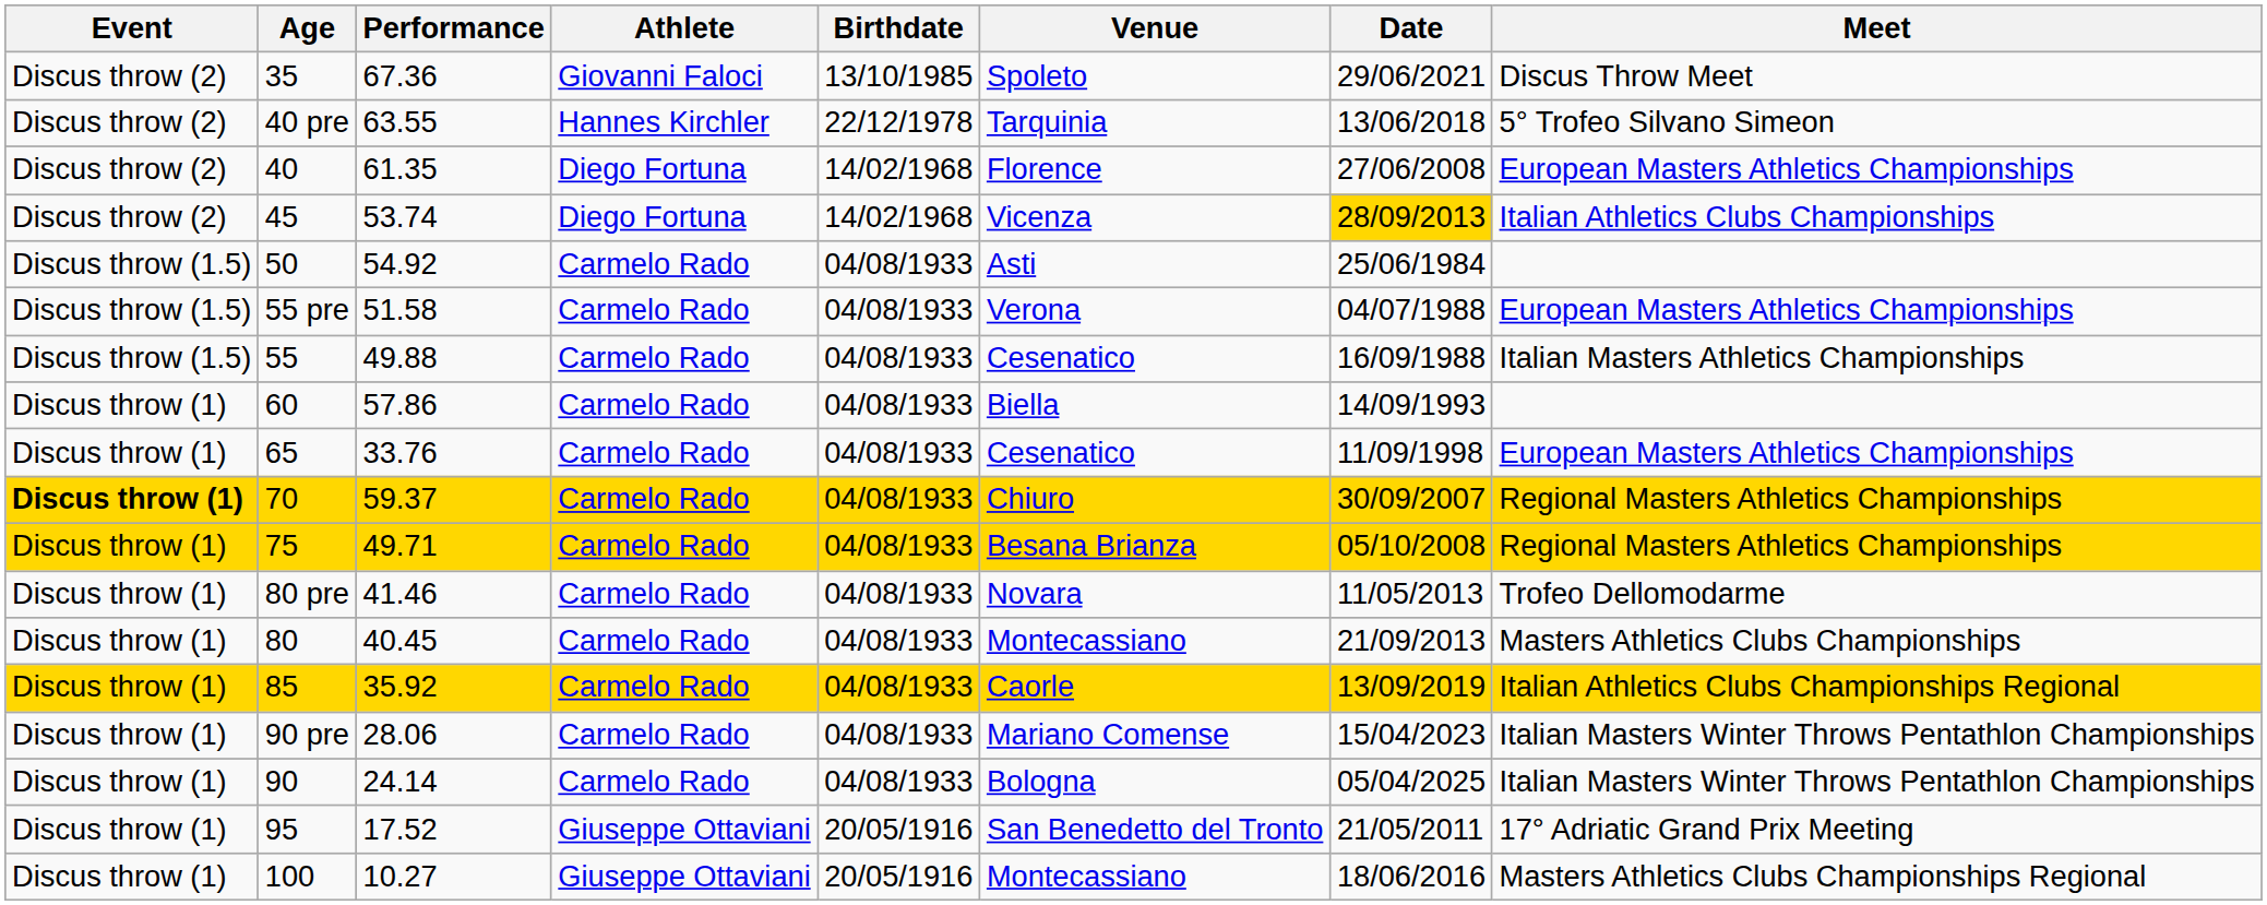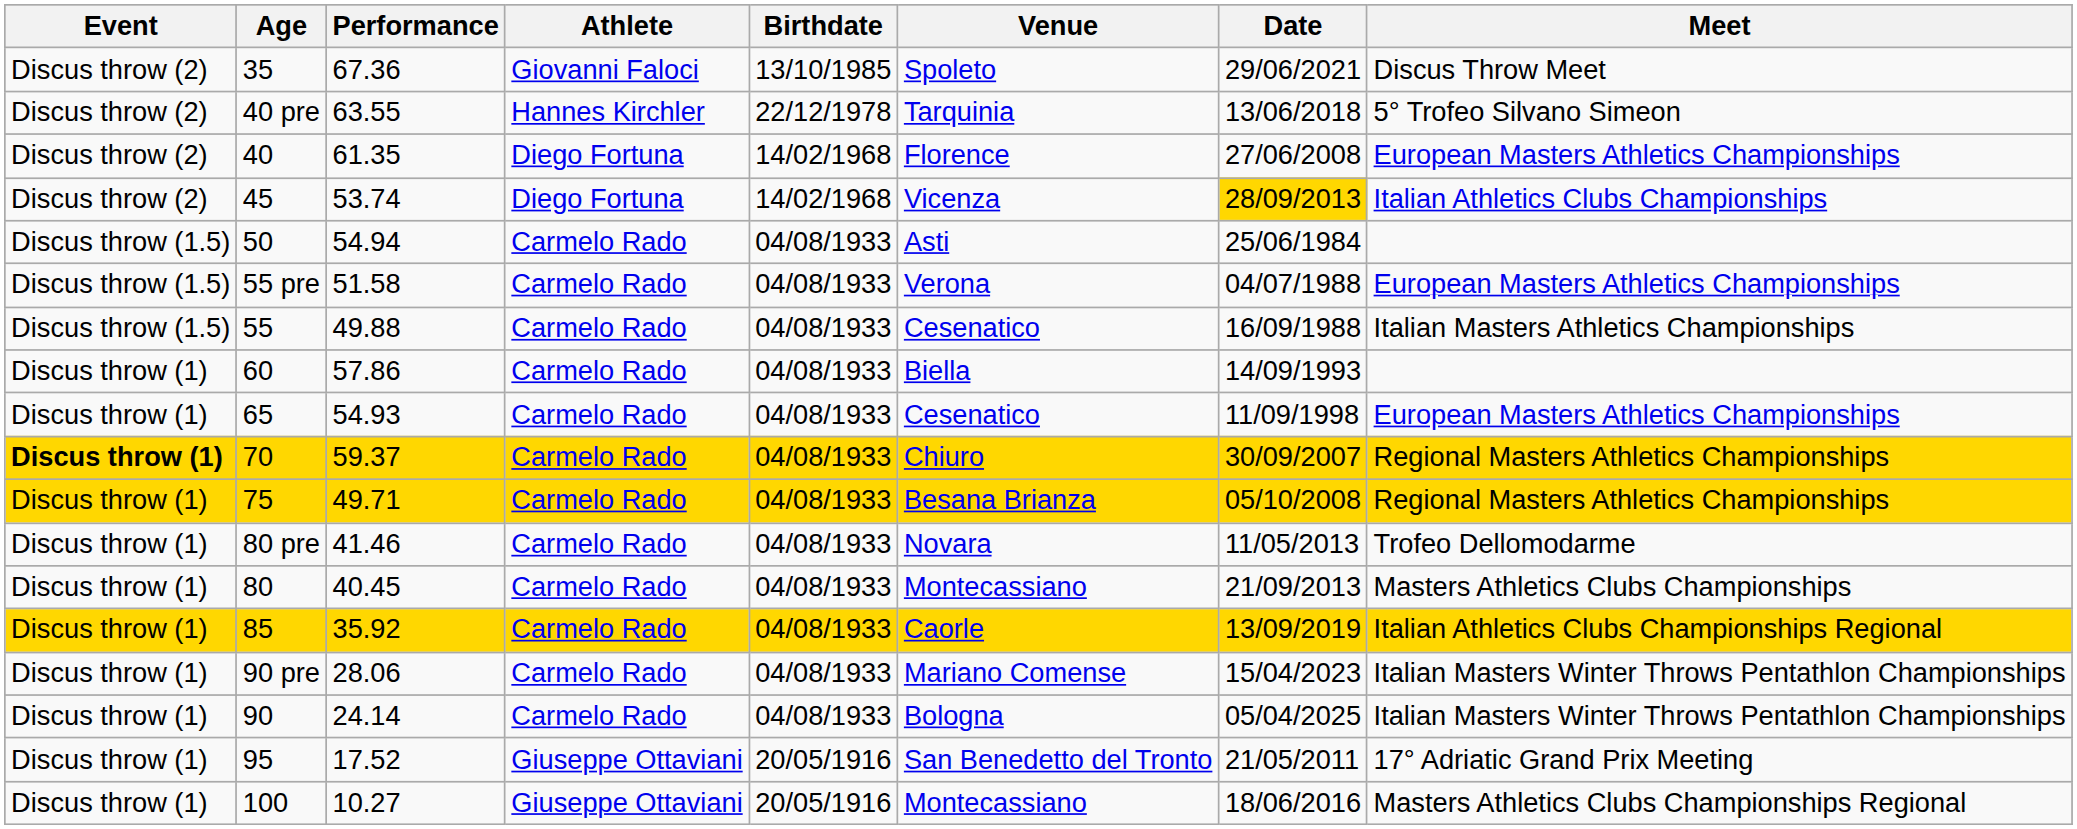50 | Performance: 54.92 -> 54.94
65 | Performance: 33.76 -> 54.93
